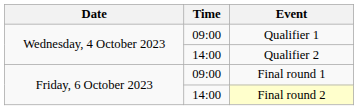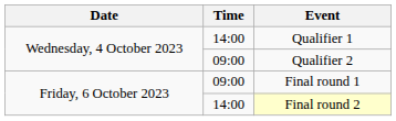Qualifier 1 | Time: 09:00 -> 14:00
Qualifier 2 | Time: 14:00 -> 09:00
